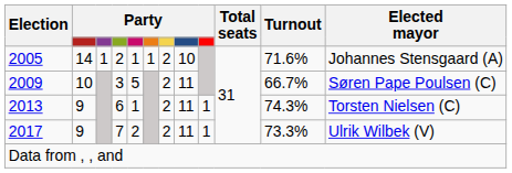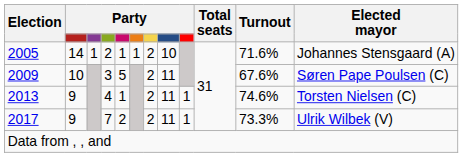2009 | Turnout: 66.7% -> 67.6%
2013 | column 4: 6 -> 4
2013 | Turnout: 74.3% -> 74.6%
